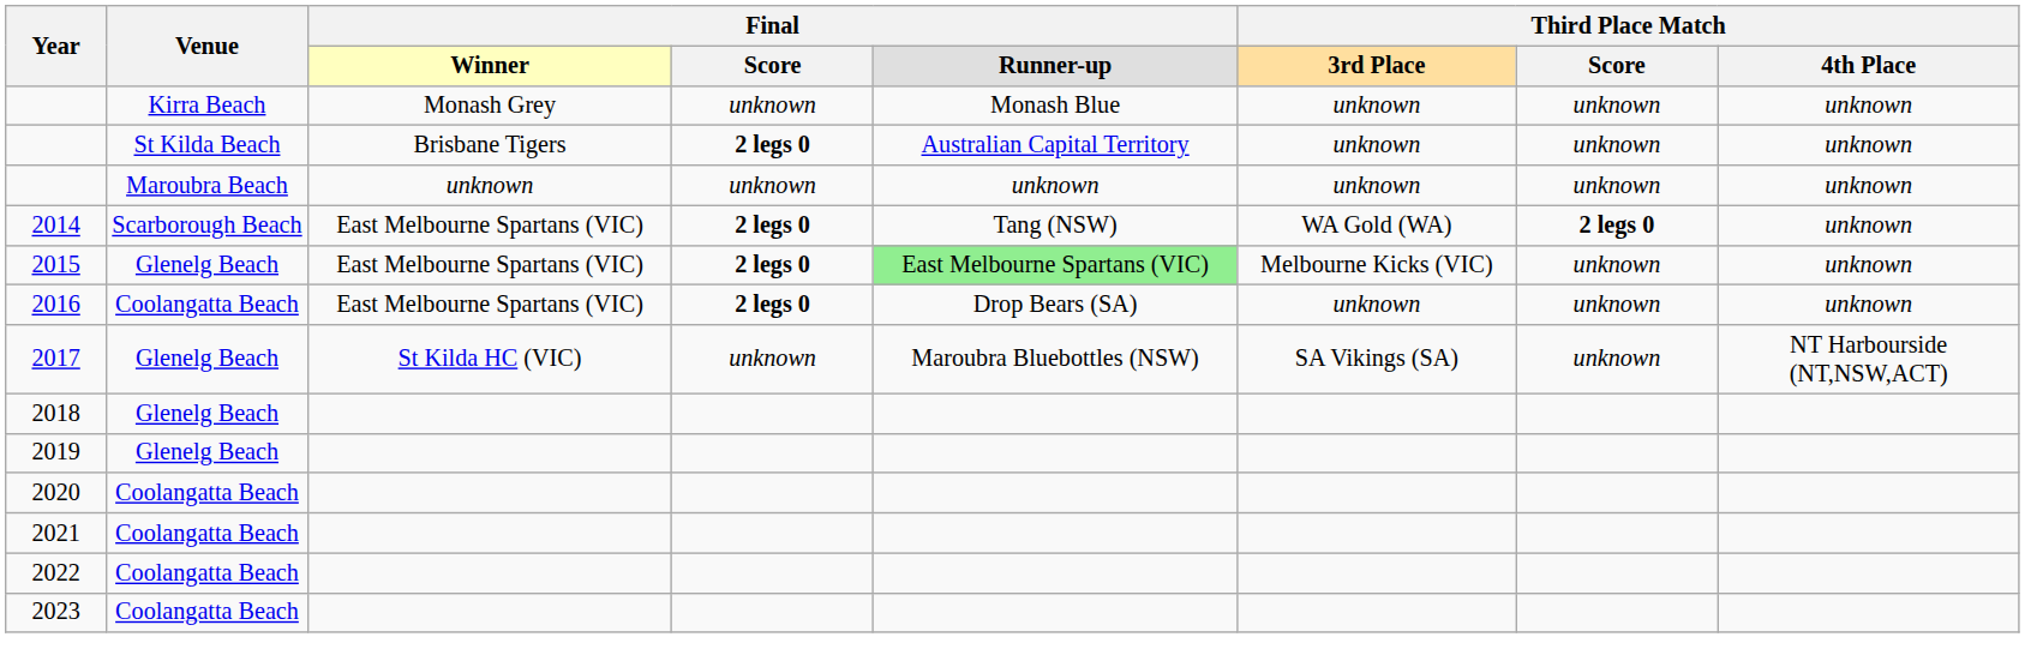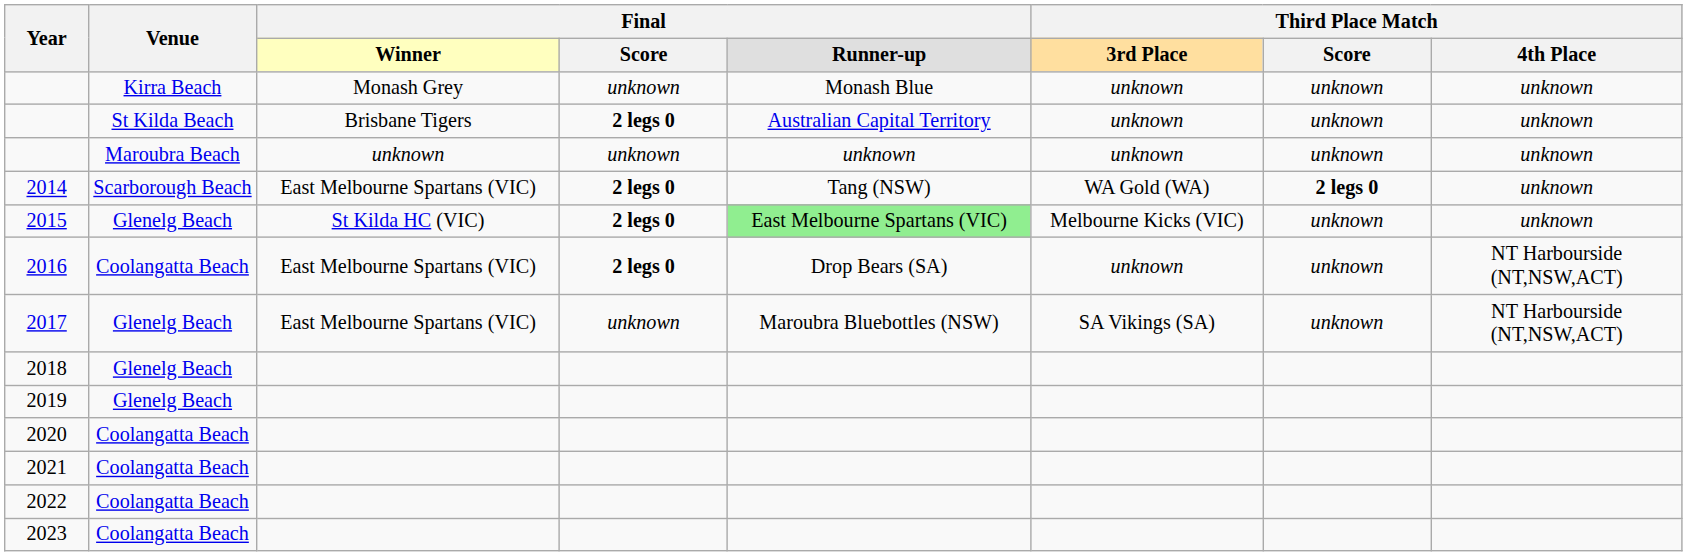2015 | column 3: East Melbourne Spartans (VIC) -> St Kilda HC (VIC)
2016 | column 8: unknown -> NT Harbourside (NT,NSW,ACT)
2017 | column 3: St Kilda HC (VIC) -> East Melbourne Spartans (VIC)
